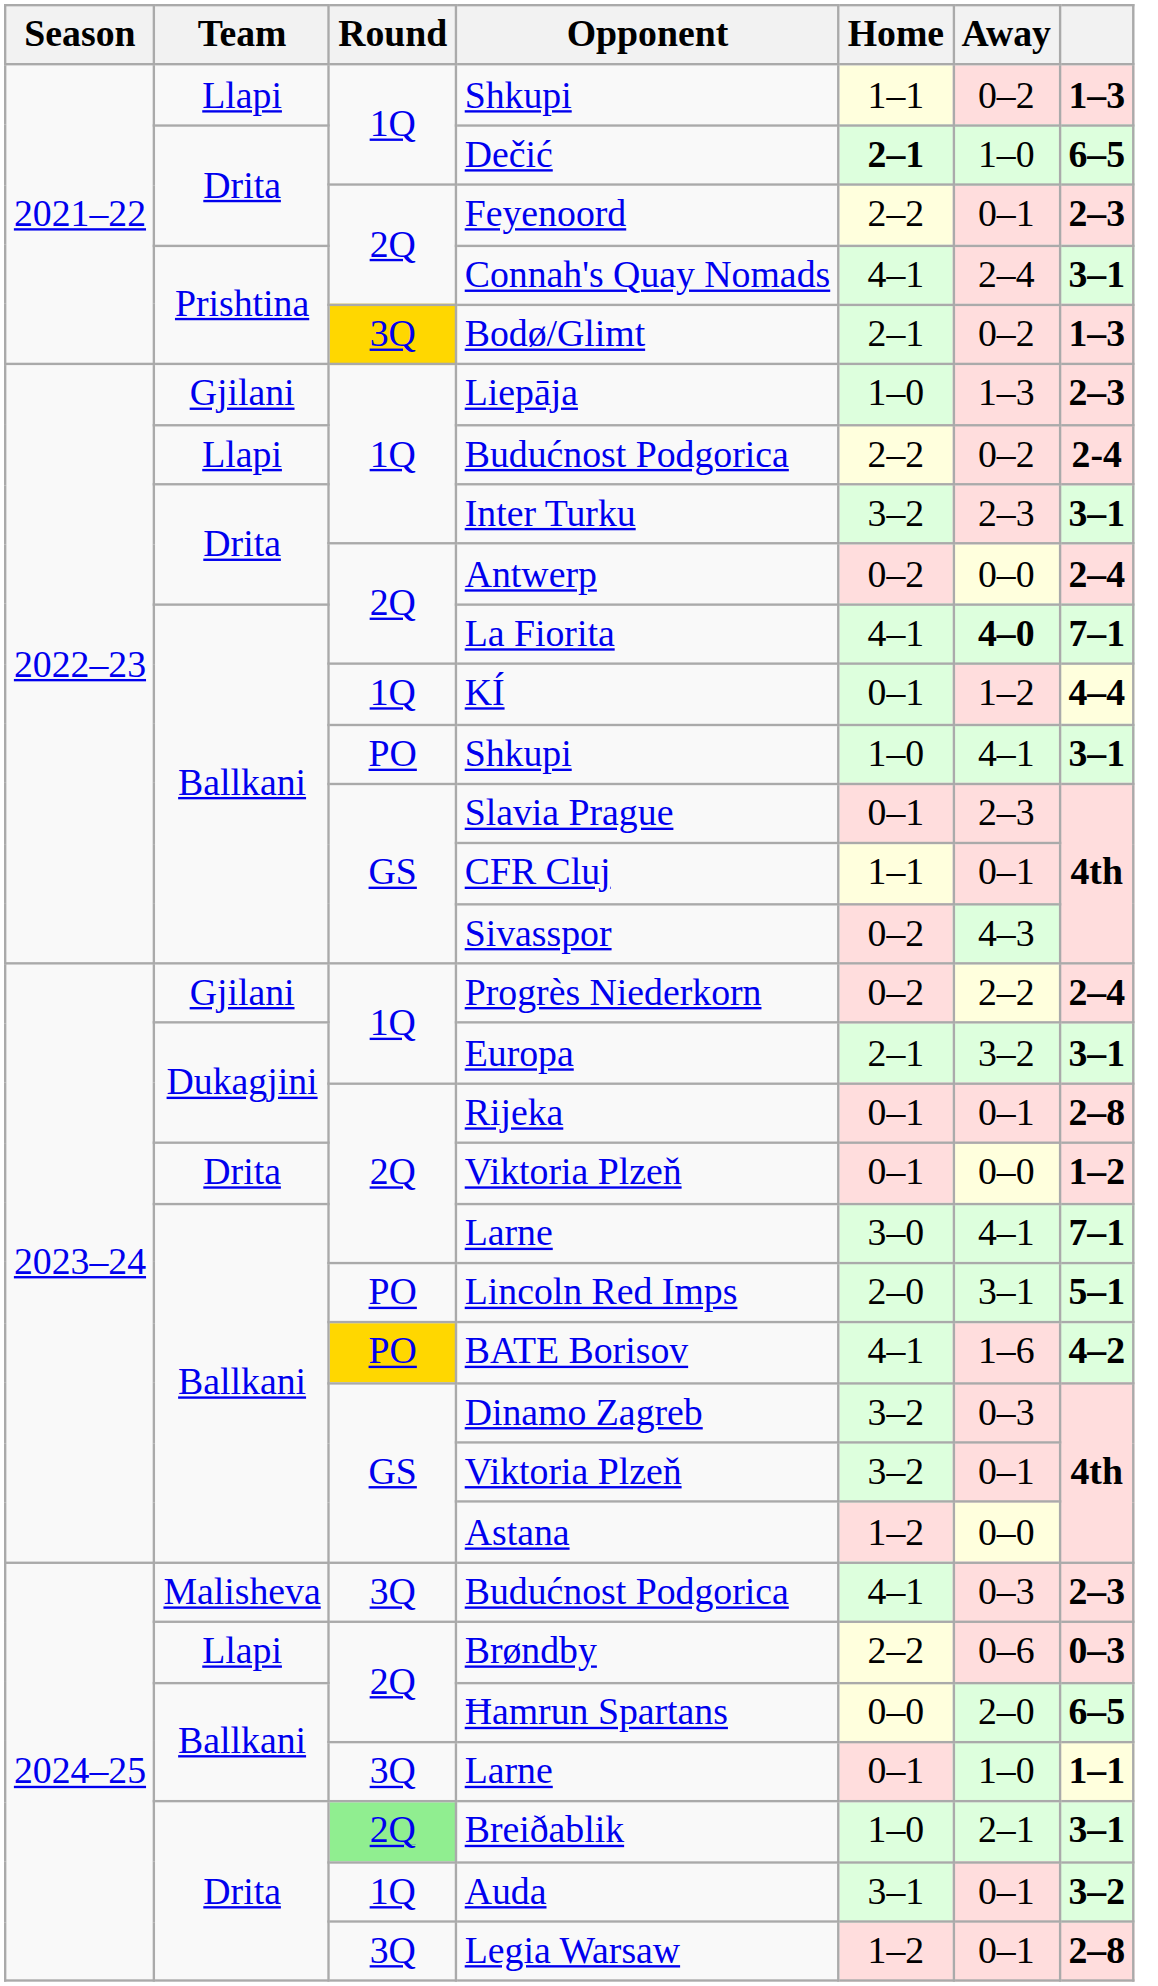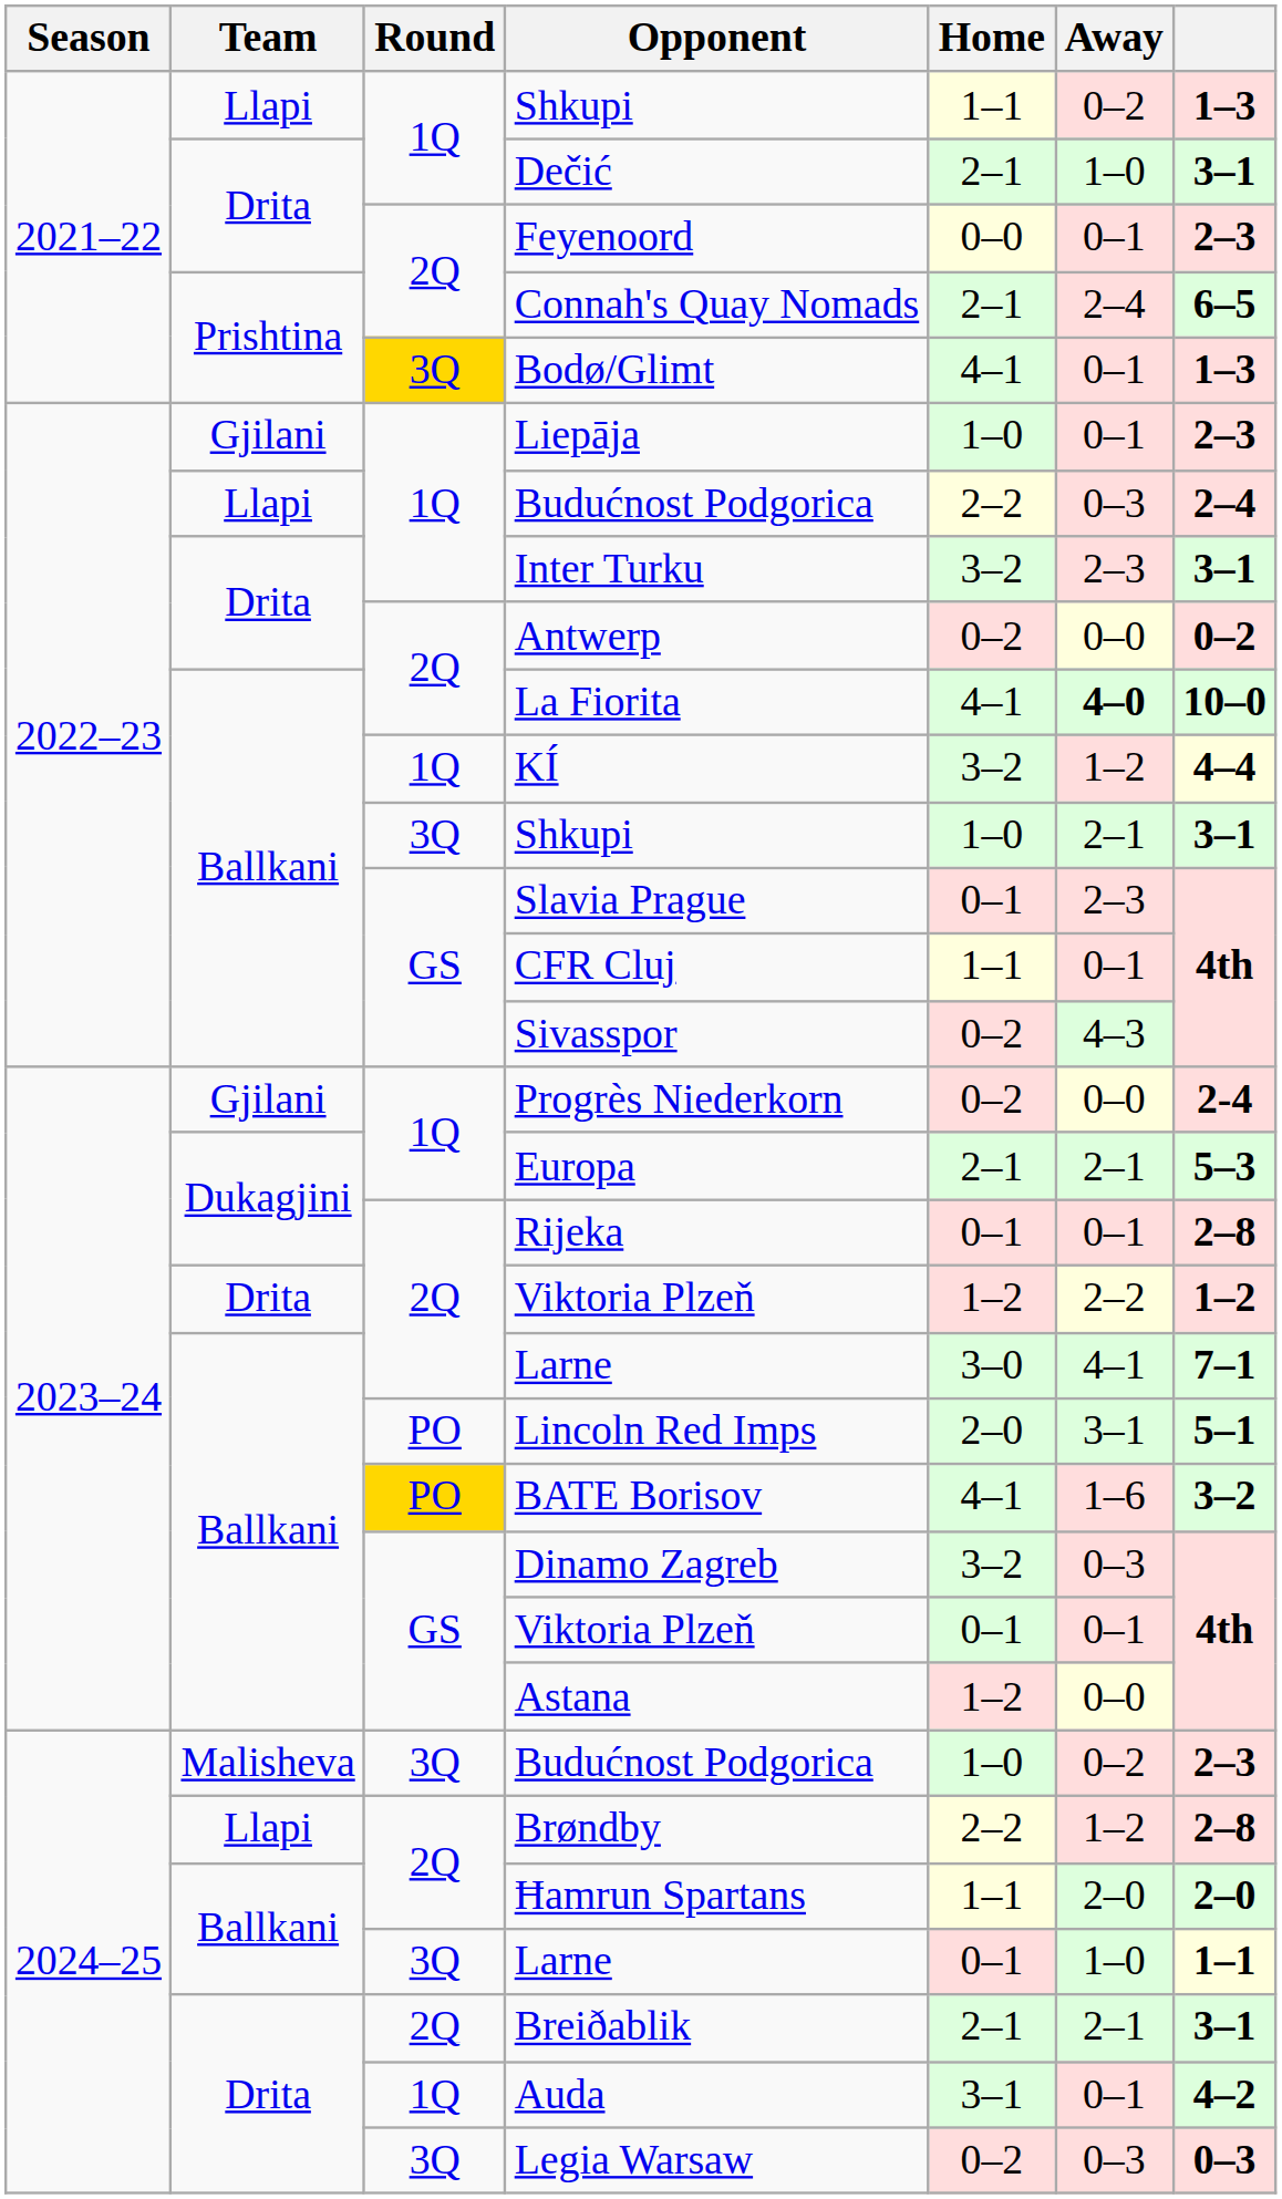Dečić | Home: bold -> normal
Dečić | column 7: 6–5 -> 3–1
Feyenoord | Home: 2–2 -> 0–0
Connah's Quay Nomads | Home: 4–1 -> 2–1
Connah's Quay Nomads | column 7: 3–1 -> 6–5
Bodø/Glimt | Home: 2–1 -> 4–1
Bodø/Glimt | Away: 0–2 -> 0–1
Liepāja | Away: 1–3 -> 0–1
Llapi / Budućnost Podgorica | Away: 0–2 -> 0–3
Llapi / Budućnost Podgorica | column 7: 2-4 -> 2–4
Antwerp | column 7: 2–4 -> 0–2
La Fiorita | column 7: 7–1 -> 10–0
KÍ | Home: 0–1 -> 3–2
Ballkani / Shkupi | Round: PO -> 3Q
Ballkani / Shkupi | Away: 4–1 -> 2–1
Progrès Niederkorn | Away: 2–2 -> 0–0
Progrès Niederkorn | column 7: 2–4 -> 2-4
Europa | Away: 3–2 -> 2–1
Europa | column 7: 3–1 -> 5–3
Drita / Viktoria Plzeň | Home: 0–1 -> 1–2
Drita / Viktoria Plzeň | Away: 0–0 -> 2–2
BATE Borisov | column 7: 4–2 -> 3–2
Ballkani / Viktoria Plzeň | Home: 3–2 -> 0–1
Malisheva / Budućnost Podgorica | Home: 4–1 -> 1–0
Malisheva / Budućnost Podgorica | Away: 0–3 -> 0–2
Brøndby | Away: 0–6 -> 1–2
Brøndby | column 7: 0–3 -> 2–8
Ħamrun Spartans | Home: 0–0 -> 1–1
Ħamrun Spartans | column 7: 6–5 -> 2–0
Breiðablik | Round: lightgreen background -> no background
Breiðablik | Home: 1–0 -> 2–1
Auda | column 7: 3–2 -> 4–2
Legia Warsaw | Home: 1–2 -> 0–2
Legia Warsaw | Away: 0–1 -> 0–3
Legia Warsaw | column 7: 2–8 -> 0–3
